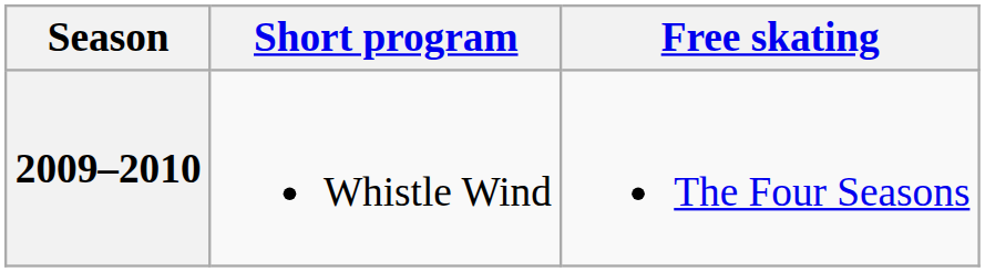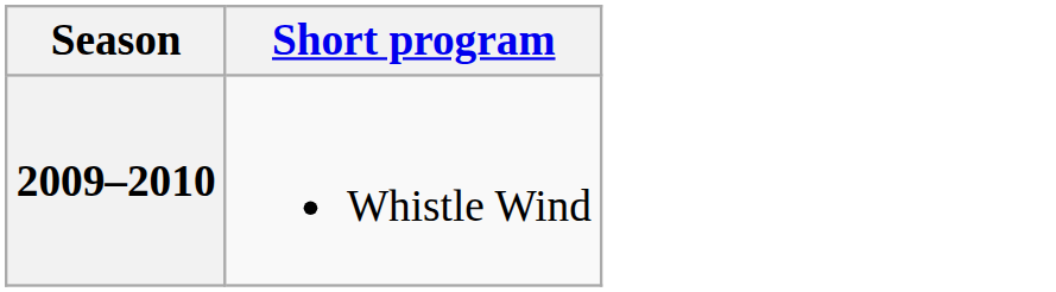- column: Free skating | The Four Seasons
